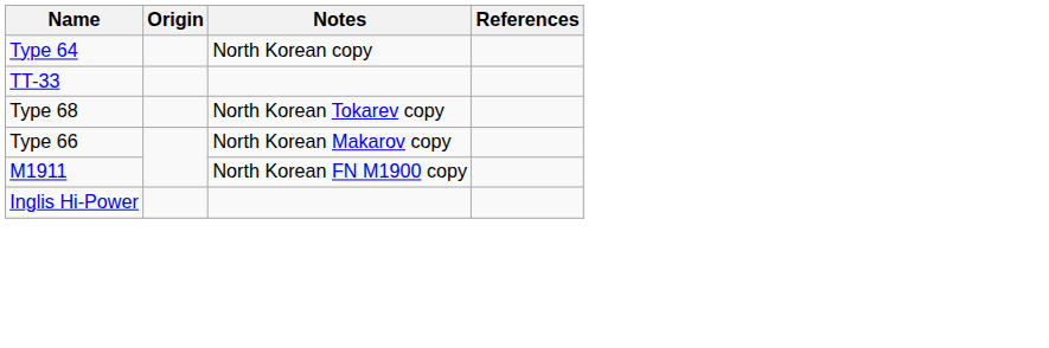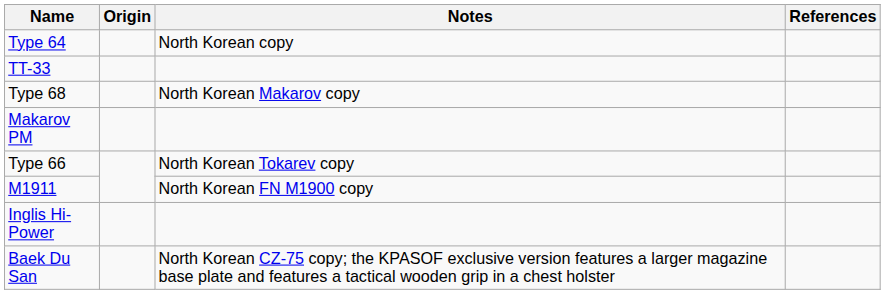Type 68 | Notes: North Korean Tokarev copy -> North Korean Makarov copy
+ row: Makarov PM
Type 66 | Notes: North Korean Makarov copy -> North Korean Tokarev copy
+ row: Baek Du San | North Korean CZ-75 copy; the KPASOF exclusive version features a larger magazine base plate and features a tactical wooden grip in a chest holster
